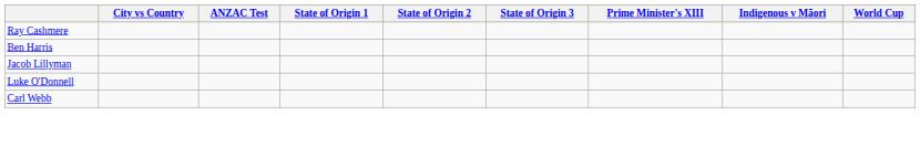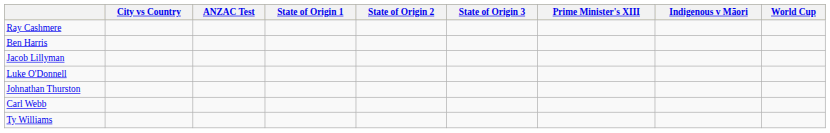+ row: Johnathan Thurston
+ row: Ty Williams
